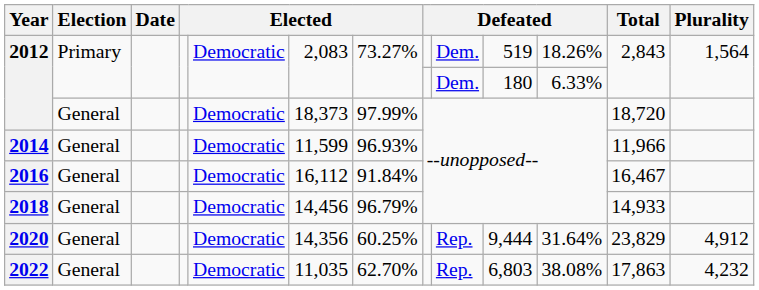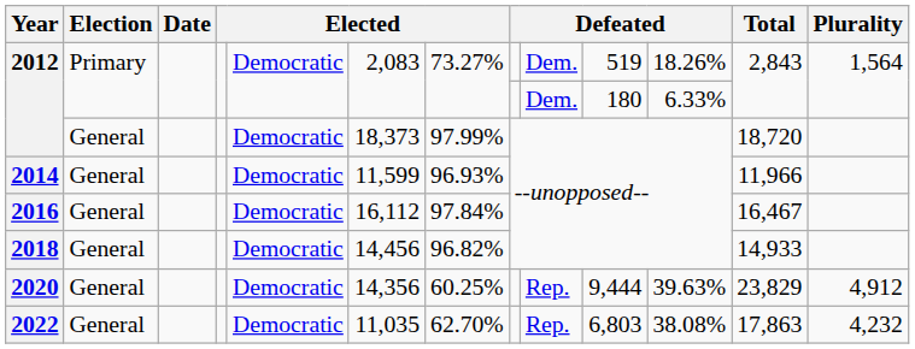2016 | column 7: 91.84% -> 97.84%
2018 | column 7: 96.79% -> 96.82%
2020 | column 11: 31.64% -> 39.63%
